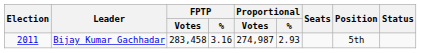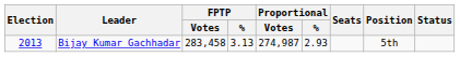Bijay Kumar Gachhadar | Election: 2011 -> 2013
Bijay Kumar Gachhadar | FPTP / %: 3.16 -> 3.13
